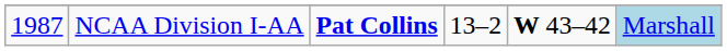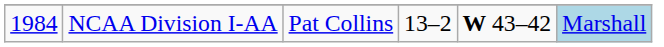NCAA Division I-AA | column 1: 1987 -> 1984
NCAA Division I-AA | column 3: bold -> normal
